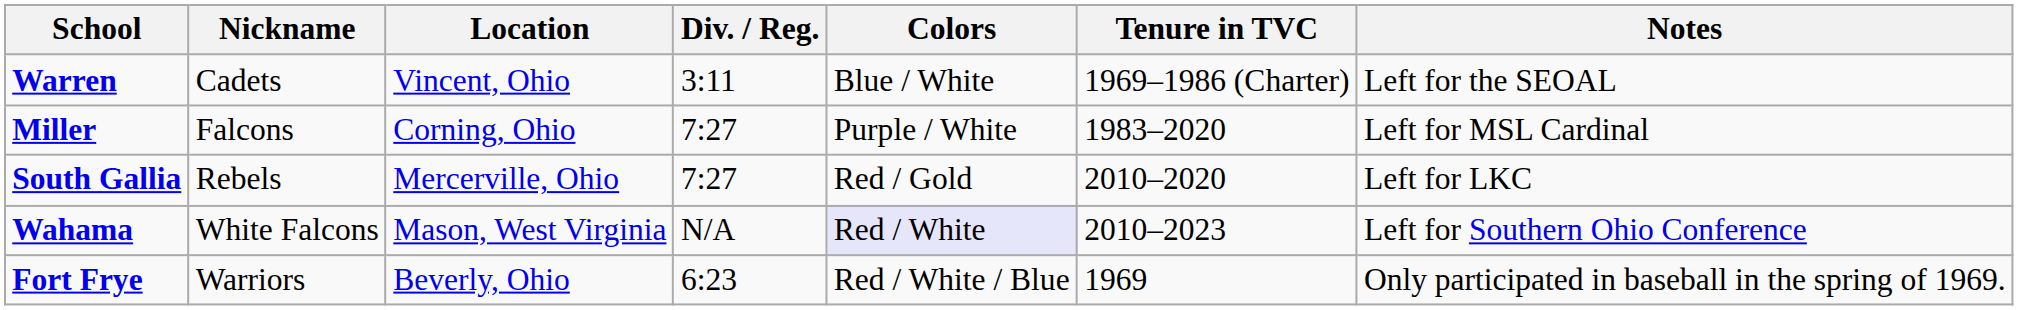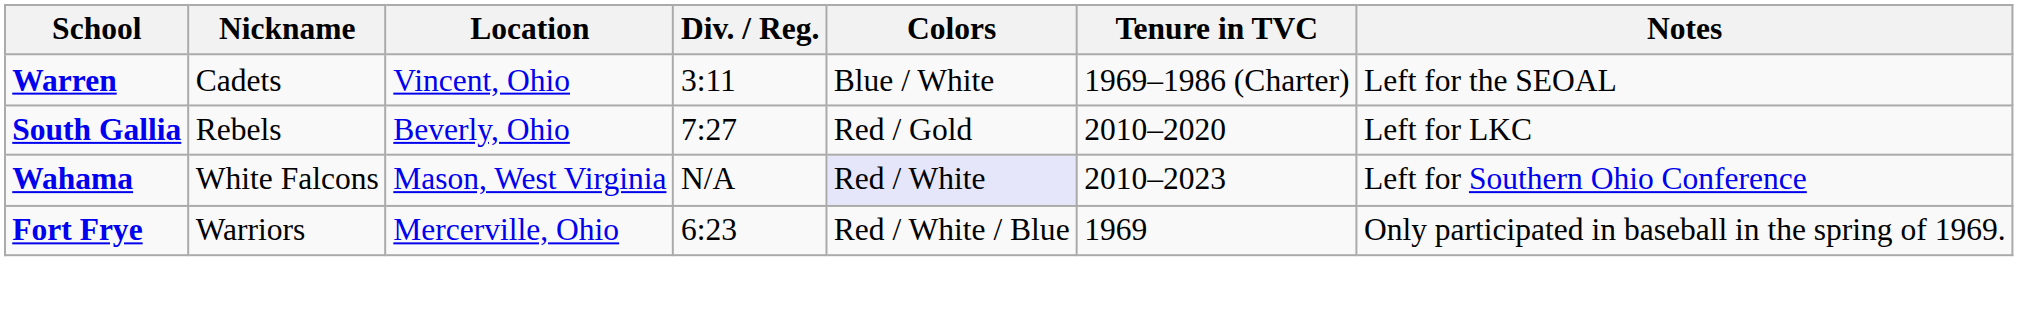- row: Miller | Falcons | Corning, Ohio | 7:27 | Purple / White | 1983–2020 | Left for MSL Cardinal
South Gallia | Location: Mercerville, Ohio -> Beverly, Ohio
Fort Frye | Location: Beverly, Ohio -> Mercerville, Ohio
